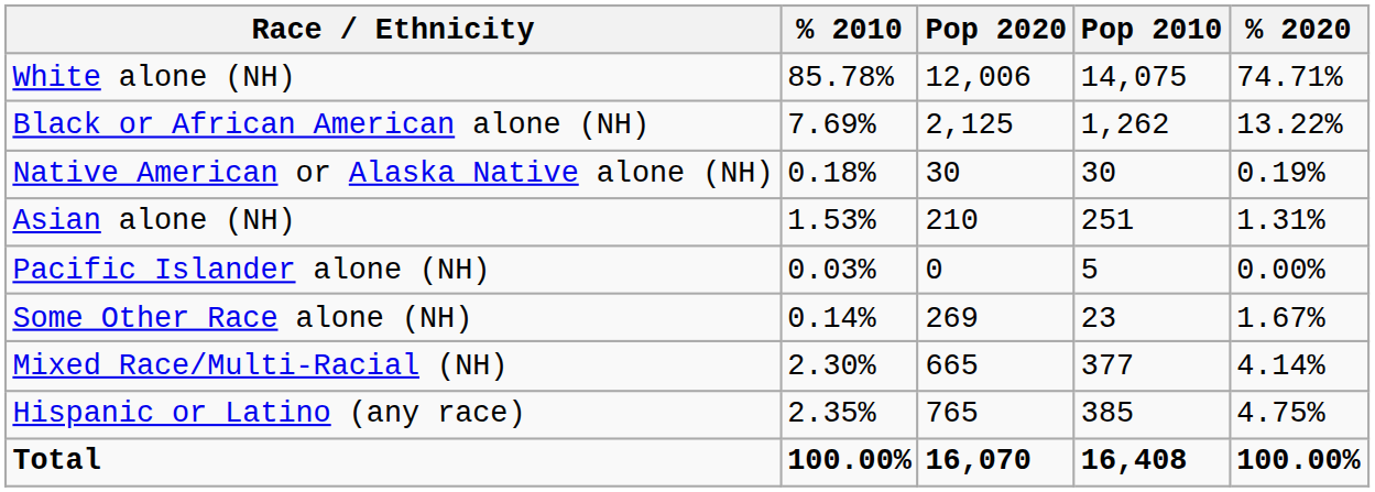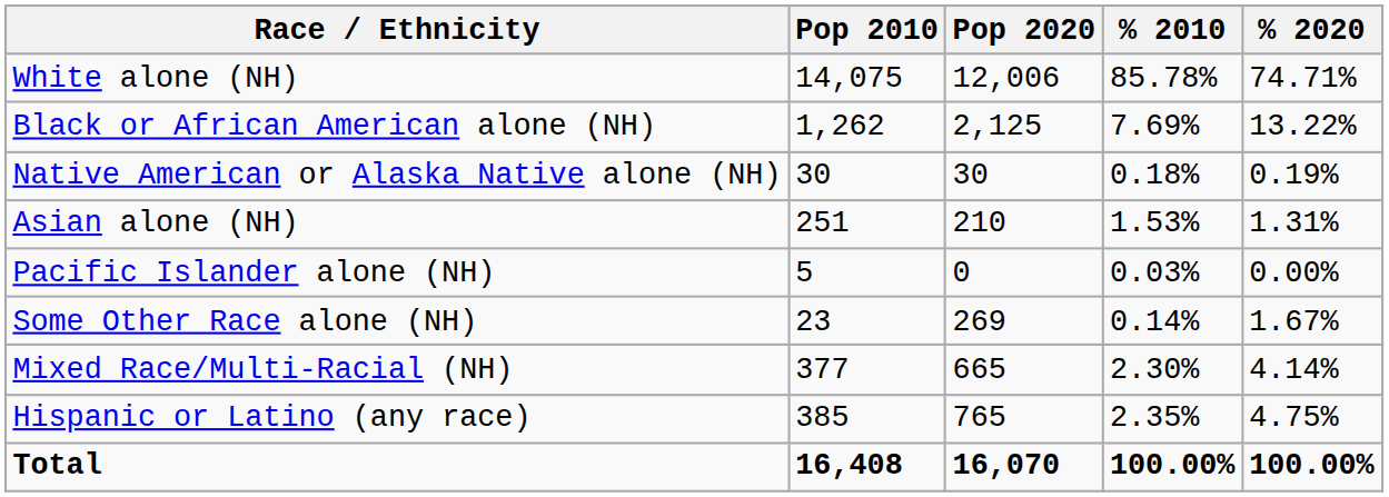columns swapped: Pop 2010 <-> % 2010
